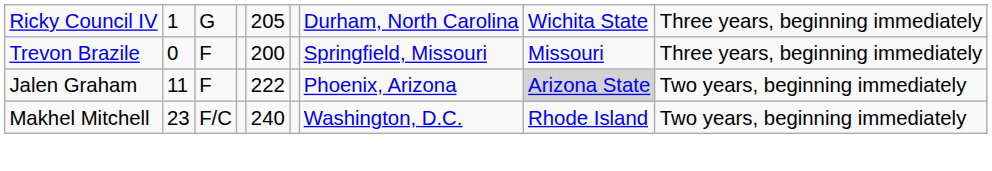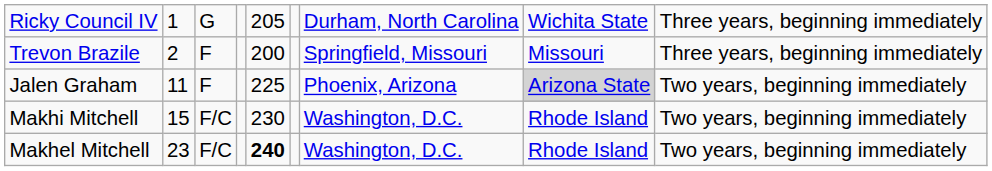Trevon Brazile | column 2: 0 -> 2
Jalen Graham | column 5: 222 -> 225
+ row: Makhi Mitchell | 15 | F/C | 230 | Washington, D.C. | Rhode Island | Two years, beginning immediately
Makhel Mitchell | column 5: normal -> bold
